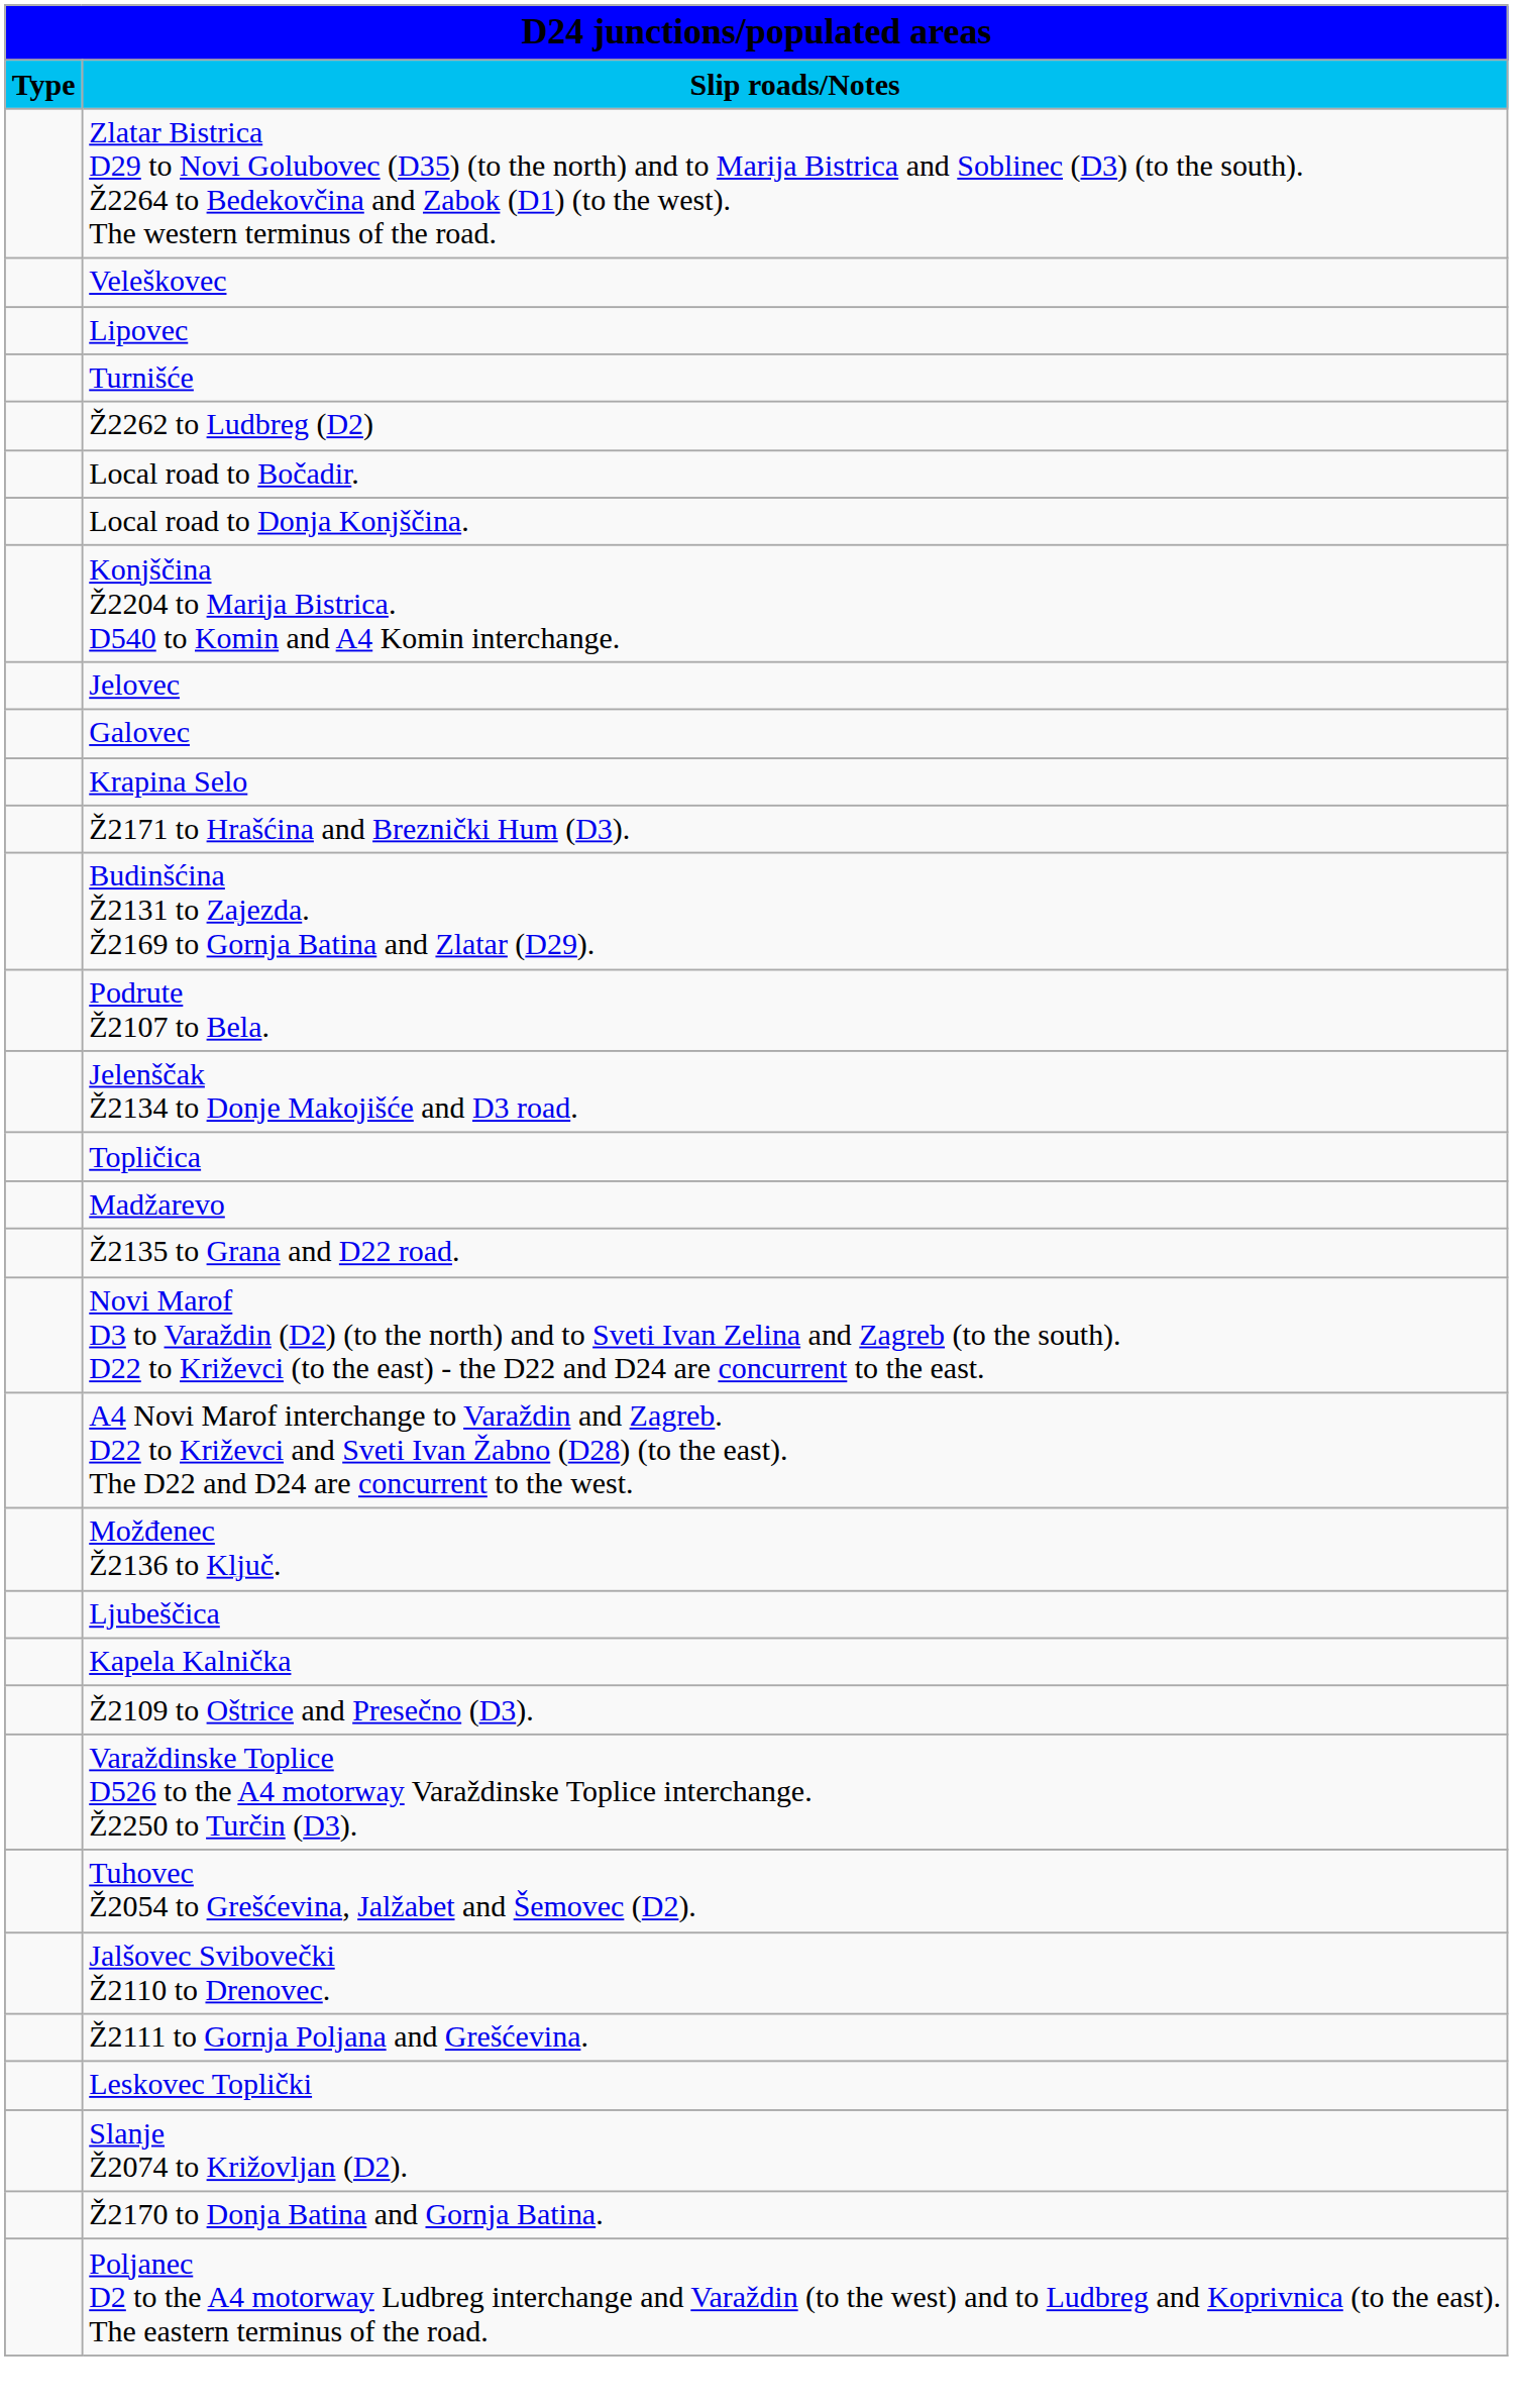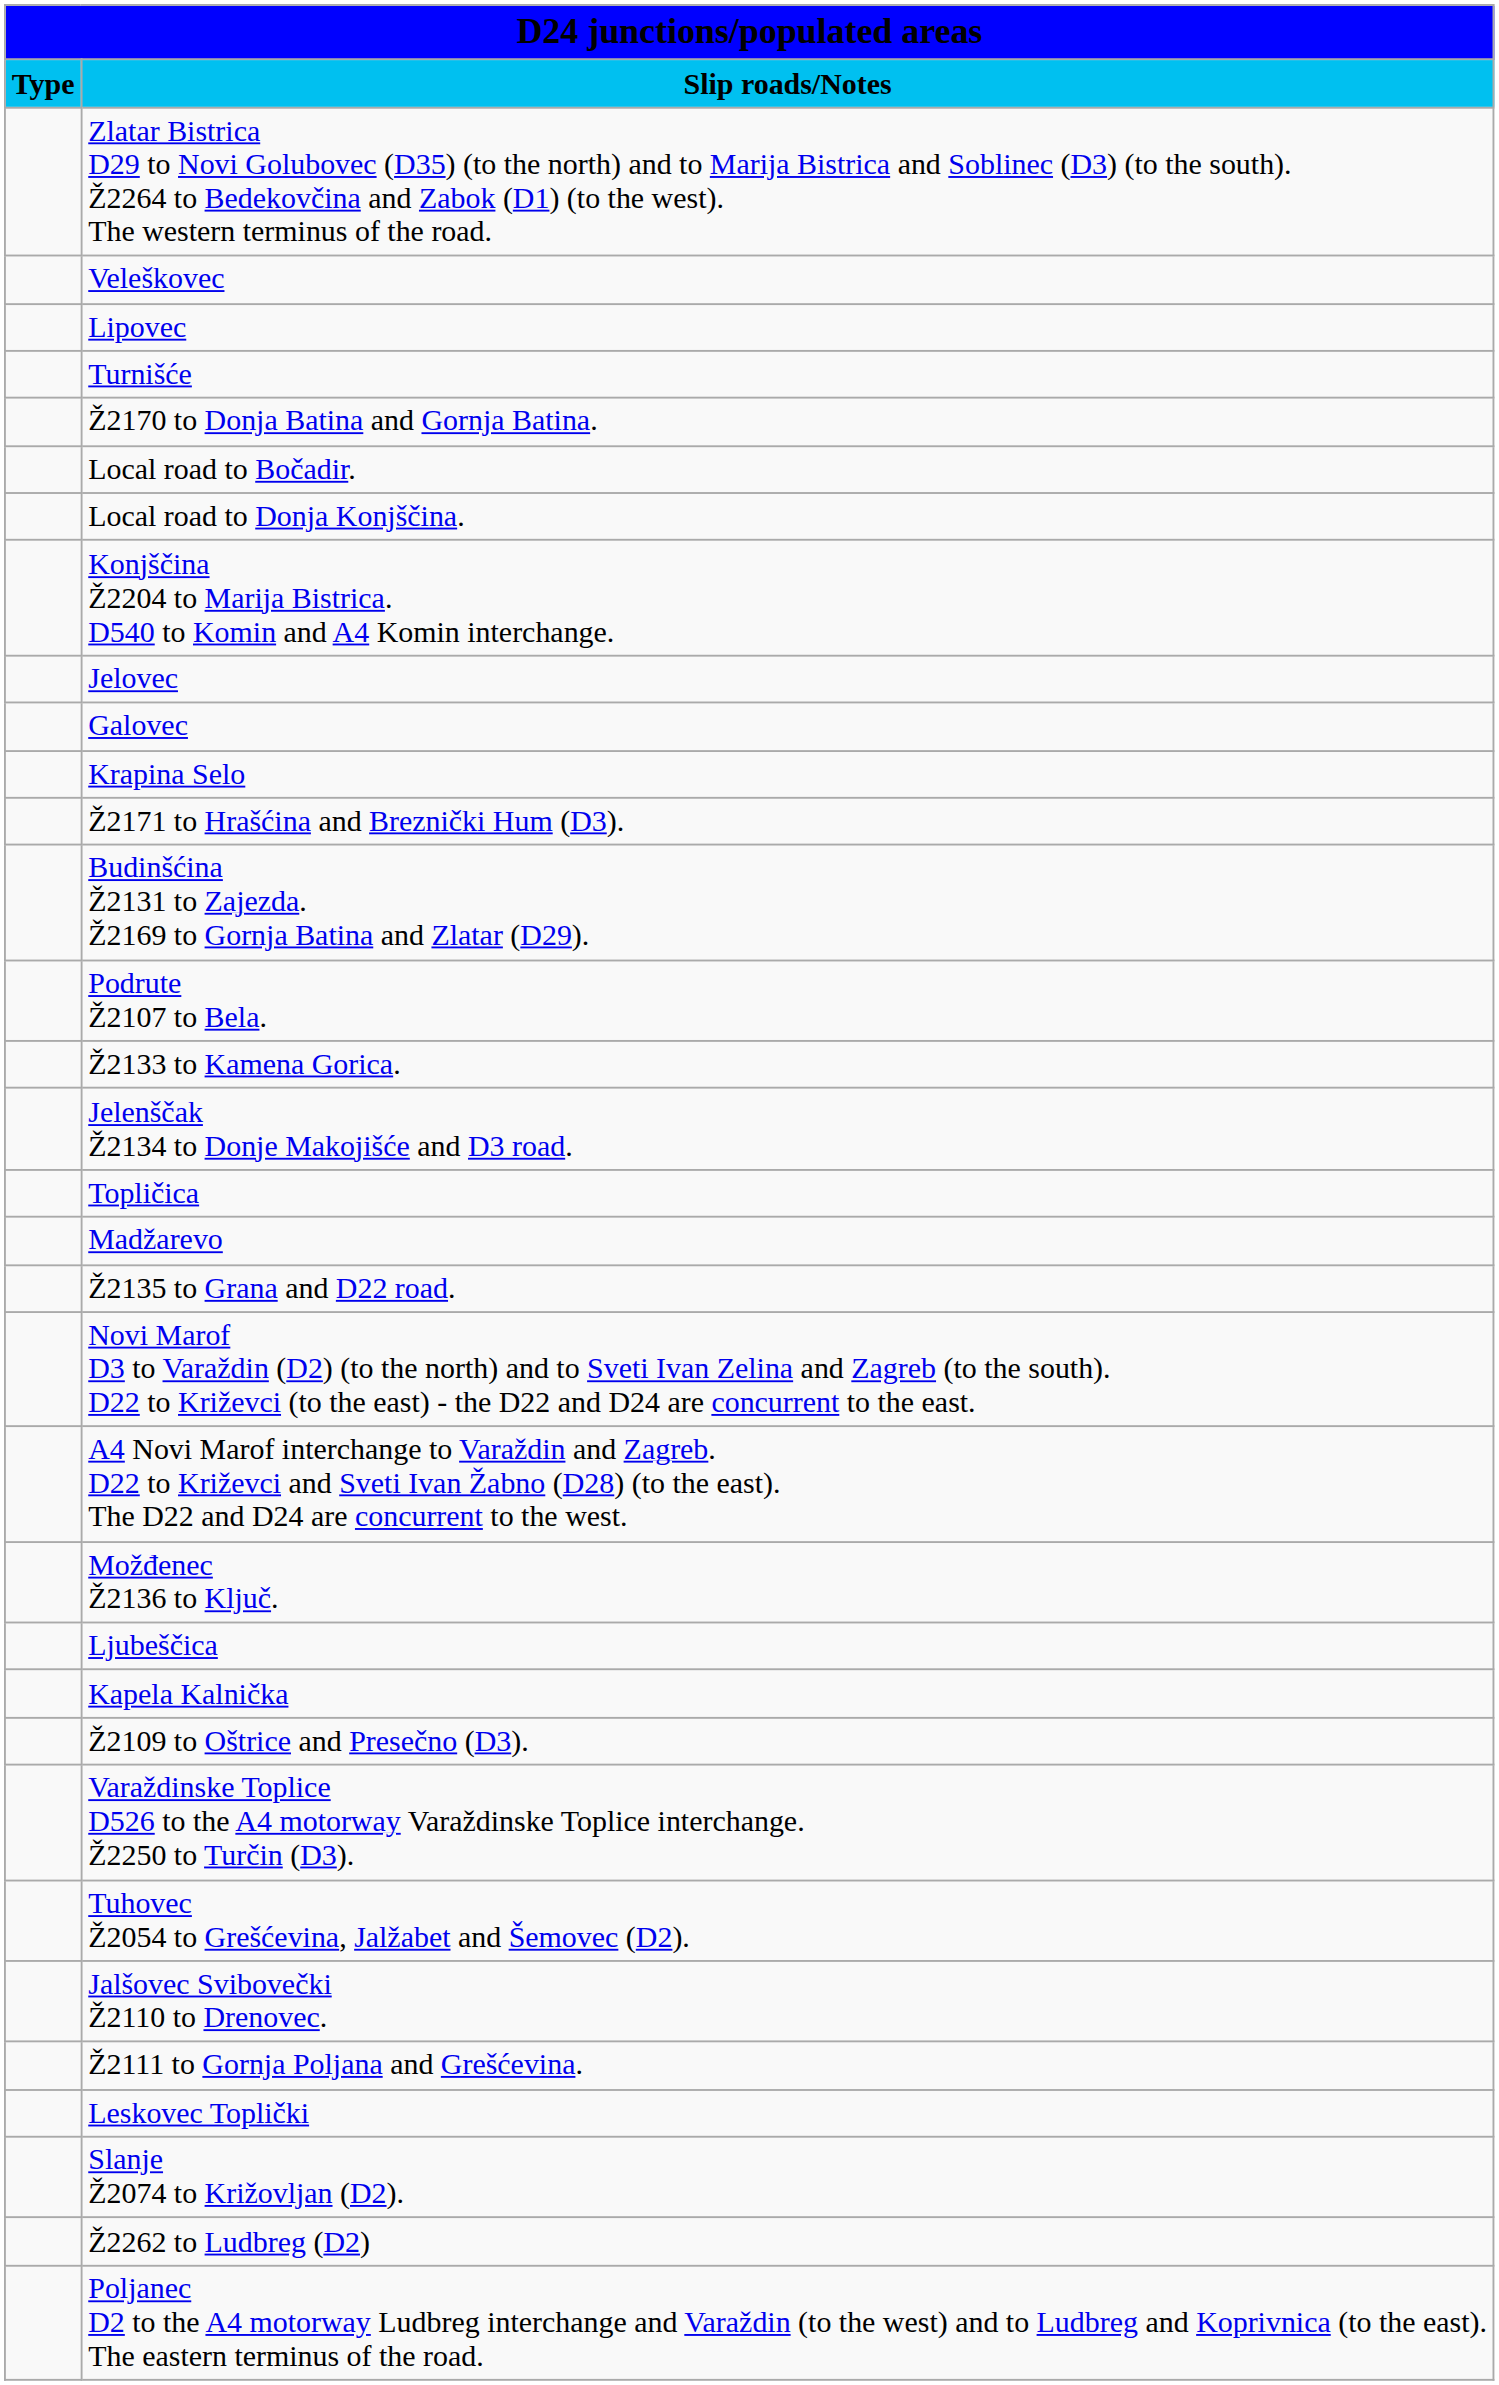rows swapped: Ž2170 to Donja Batina and Gornja Batina. <-> Ž2262 to Ludbreg (D2)
+ row: Ž2133 to Kamena Gorica.
